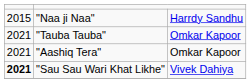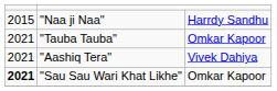"Aashiq Tera" | column 3: Omkar Kapoor -> Vivek Dahiya
"Sau Sau Wari Khat Likhe" | column 3: Vivek Dahiya -> Omkar Kapoor
